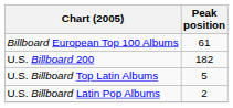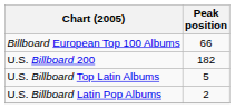Billboard European Top 100 Albums | Peak position: 61 -> 66
